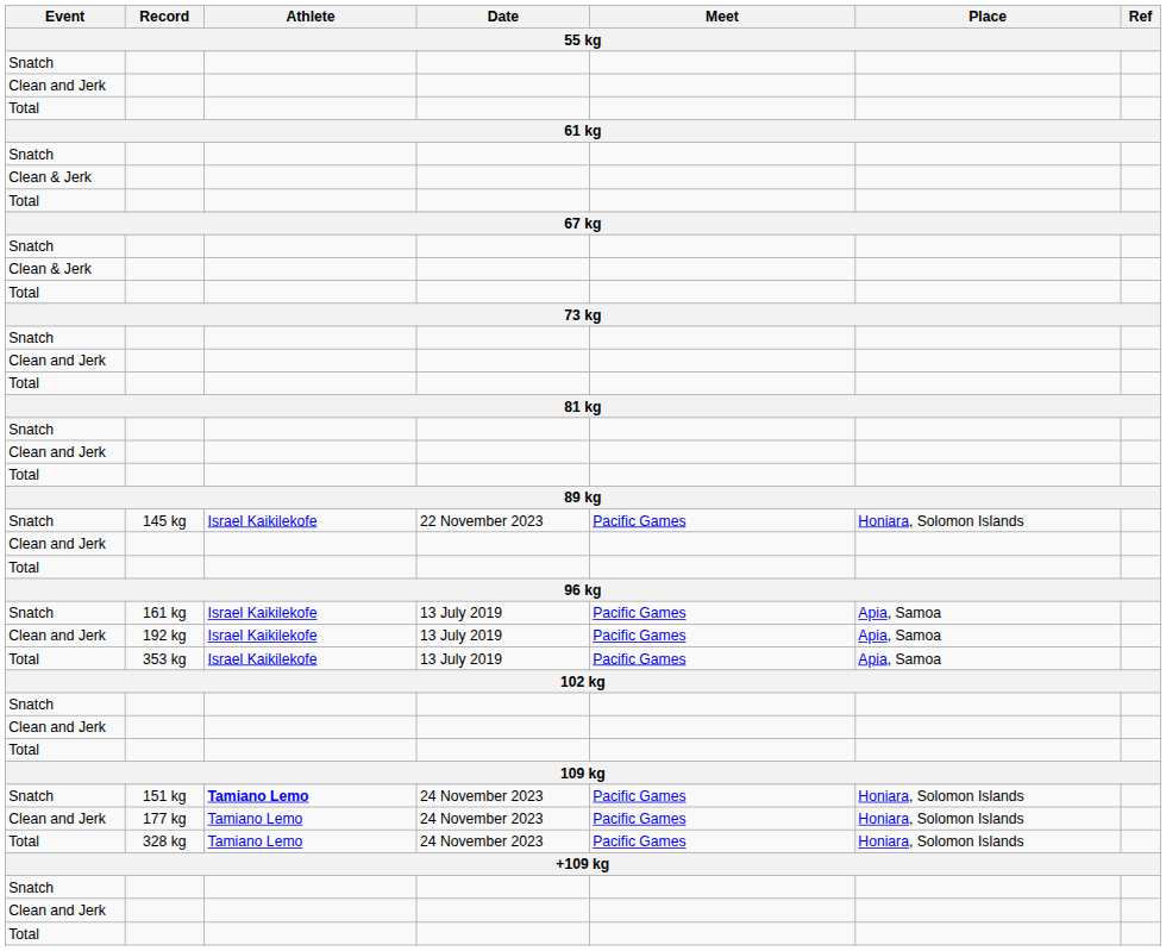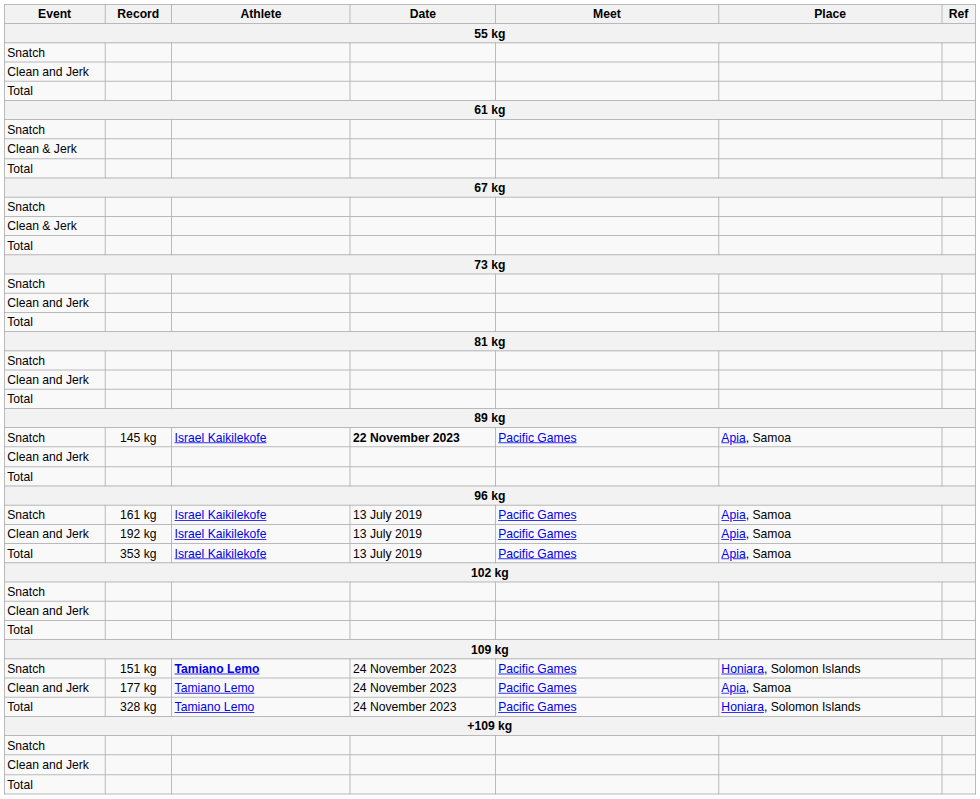145 kg | Date: normal -> bold
145 kg | Place: Honiara, Solomon Islands -> Apia, Samoa
177 kg | Place: Honiara, Solomon Islands -> Apia, Samoa
